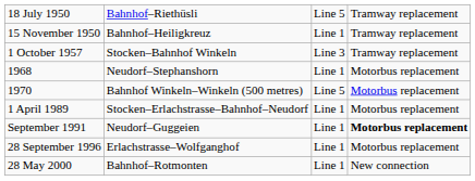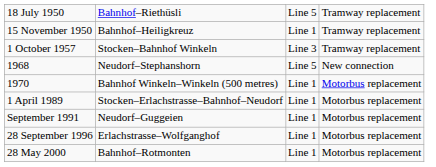1968 | column 3: Line 1 -> Line 5
1968 | column 4: Motorbus replacement -> New connection
1970 | column 3: Line 5 -> Line 1
September 1991 | column 4: bold -> normal
28 May 2000 | column 4: New connection -> Motorbus replacement
